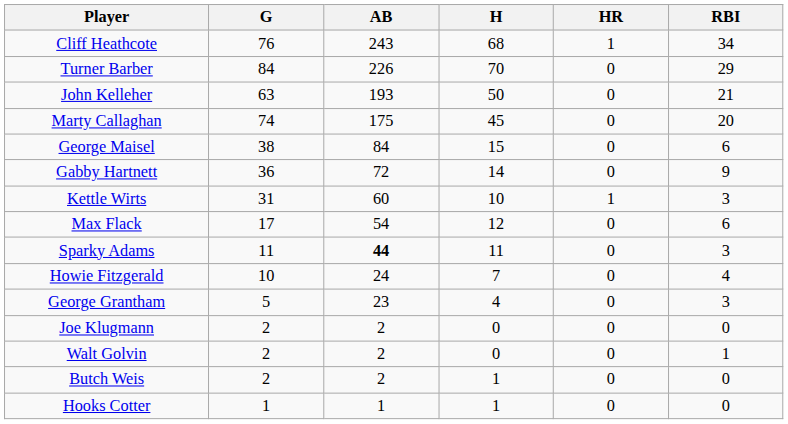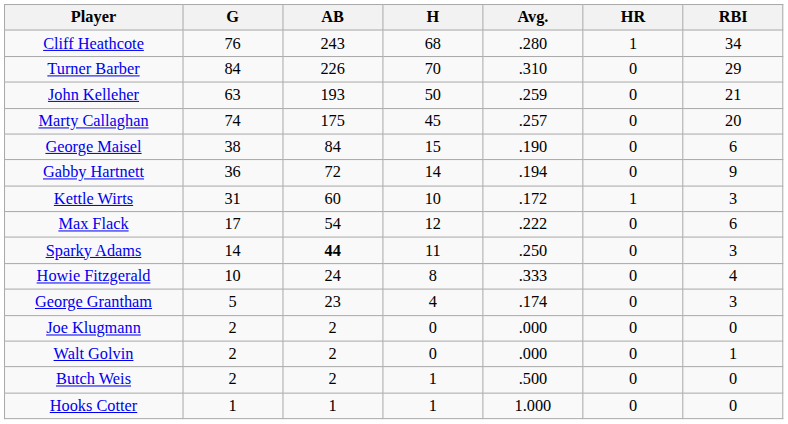+ column: Avg. | .280 | .310 | .259 | .257 | .190 | .194 | .172 | .222 | .250 | .333 | .174 | .000 | .000 | .500 | 1.000
Sparky Adams | G: 11 -> 14
Howie Fitzgerald | H: 7 -> 8
